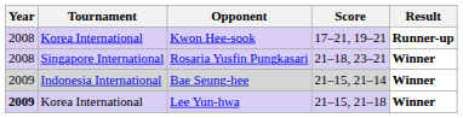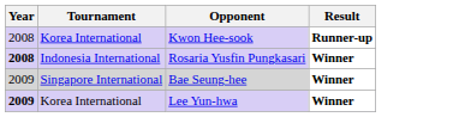- column: Score | 17–21, 19–21 | 21–18, 23–21 | 21–15, 21–14 | 21–15, 21–18
Rosaria Yusfin Pungkasari | Year: normal -> bold
Rosaria Yusfin Pungkasari | Tournament: Singapore International -> Indonesia International
Bae Seung-hee | Tournament: Indonesia International -> Singapore International
